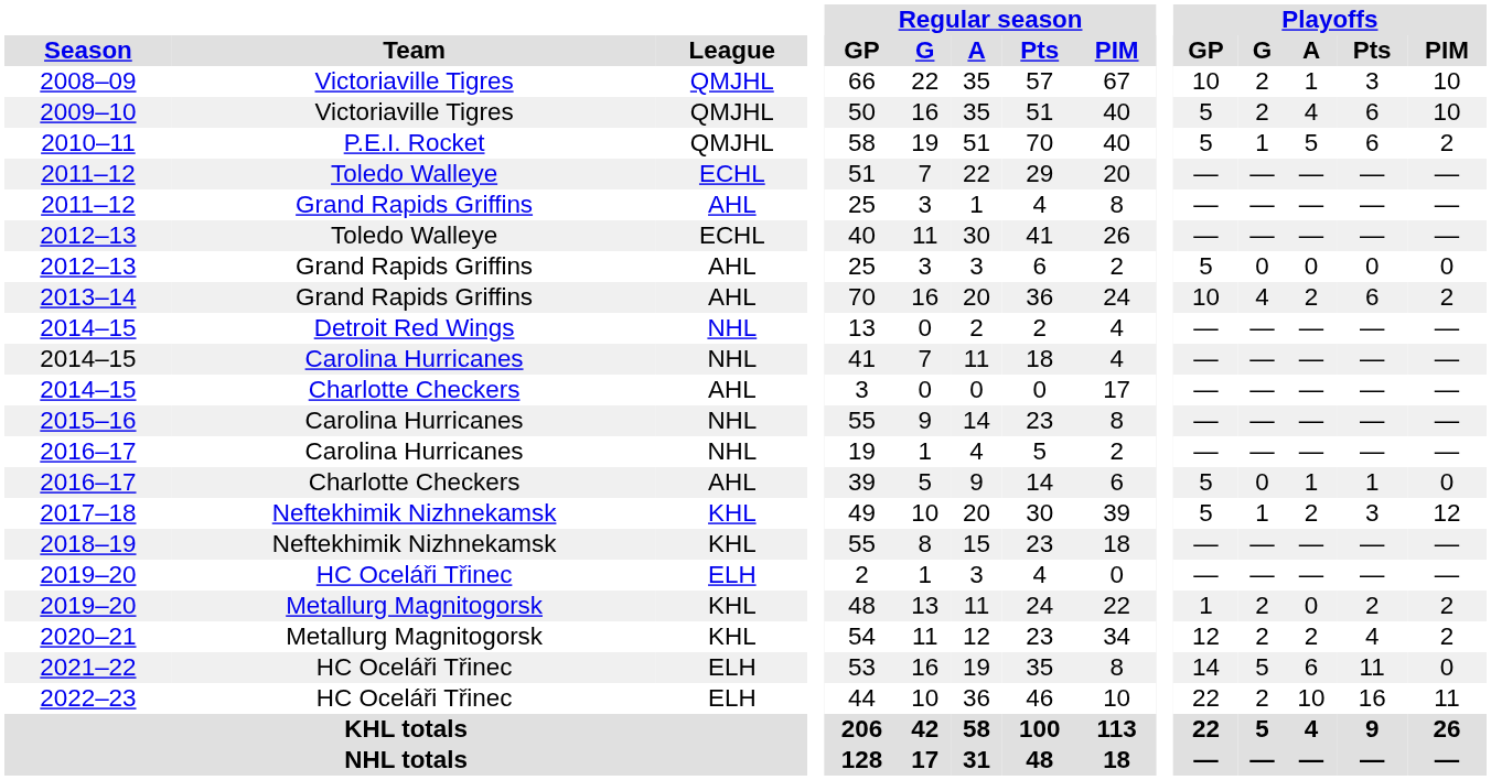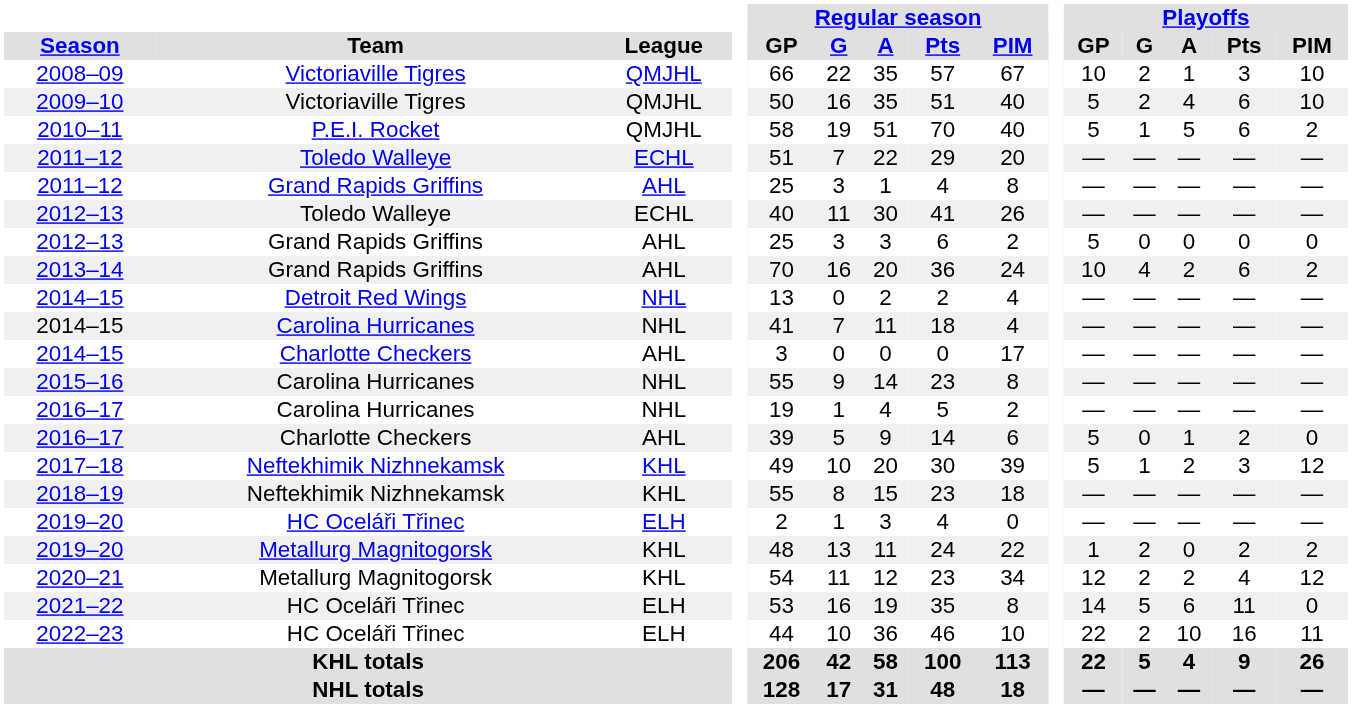2016–17 / Charlotte Checkers | Playoffs / Pts: 1 -> 2
2020–21 | Playoffs / PIM: 2 -> 12
